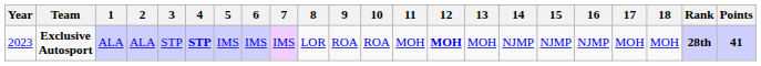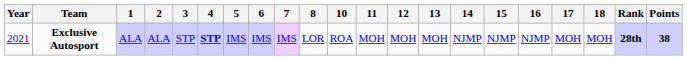- column: 9 | ROA
Exclusive Autosport | Year: 2023 -> 2021
Exclusive Autosport | 12: bold -> normal
Exclusive Autosport | Points: 41 -> 38
